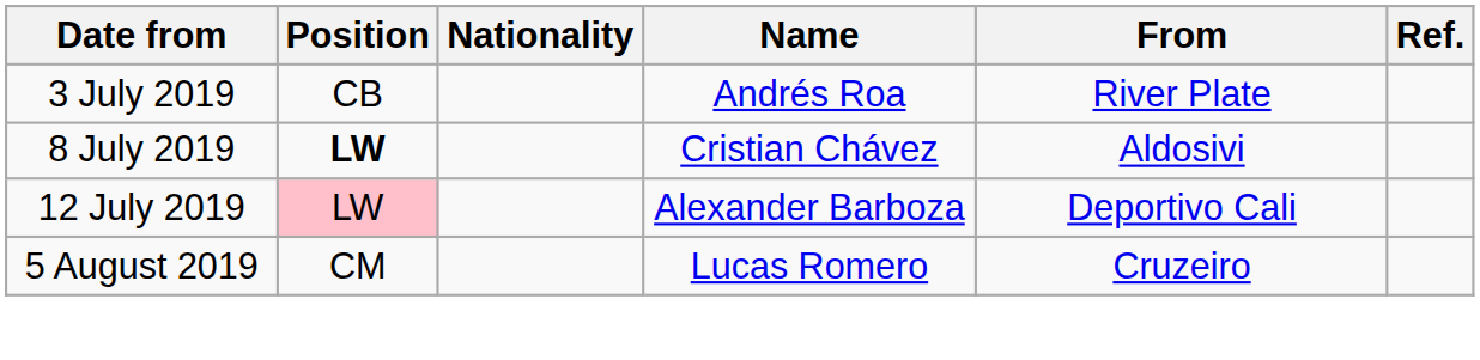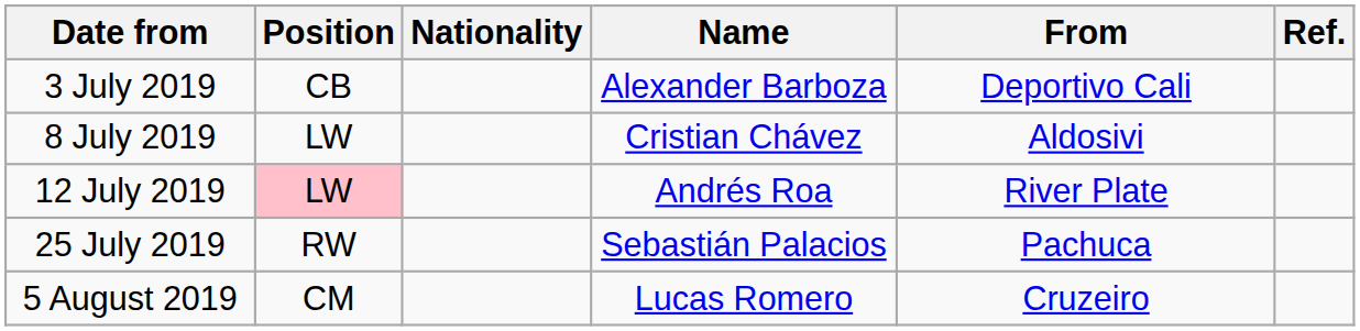3 July 2019 | Name: Andrés Roa -> Alexander Barboza
3 July 2019 | From: River Plate -> Deportivo Cali
8 July 2019 | Position: bold -> normal
12 July 2019 | Name: Alexander Barboza -> Andrés Roa
12 July 2019 | From: Deportivo Cali -> River Plate
+ row: 25 July 2019 | RW | Sebastián Palacios | Pachuca
